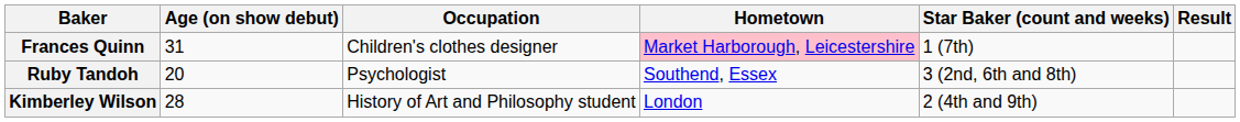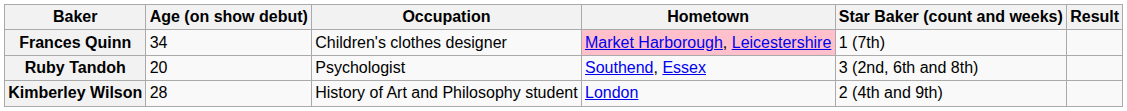Frances Quinn | Age (on show debut): 31 -> 34
